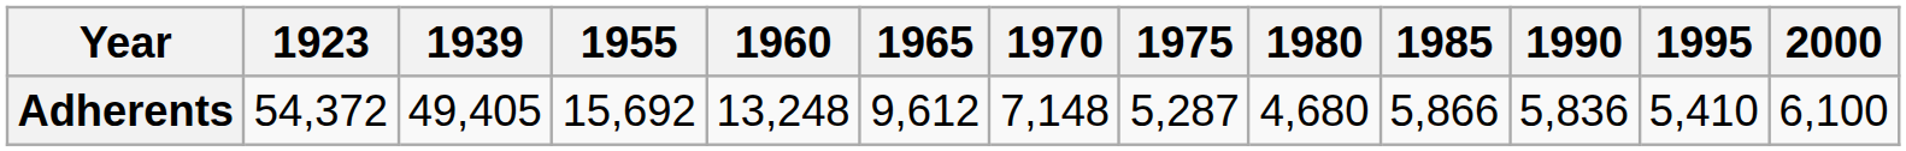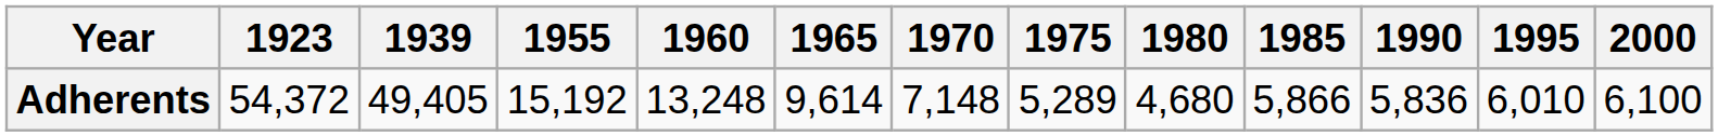Adherents | 1955: 15,692 -> 15,192
Adherents | 1965: 9,612 -> 9,614
Adherents | 1975: 5,287 -> 5,289
Adherents | 1995: 5,410 -> 6,010
